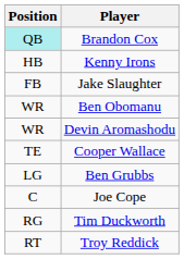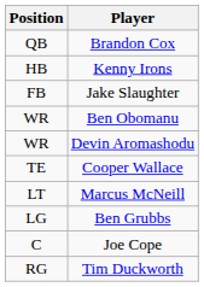Brandon Cox | Position: paleturquoise background -> no background
+ row: LT | Marcus McNeill
- row: RT | Troy Reddick
